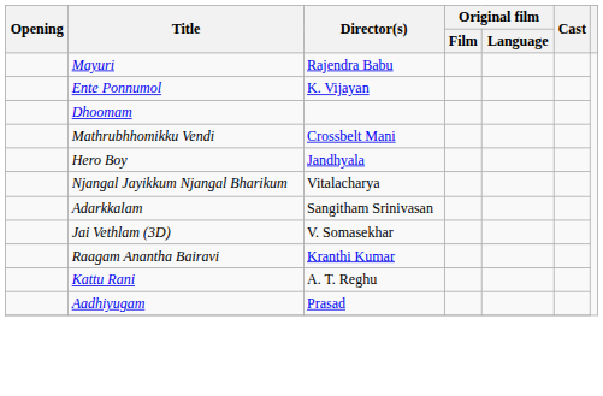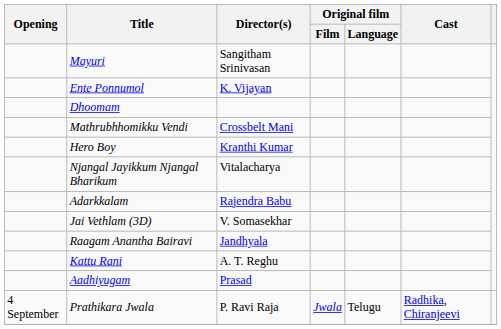Mayuri | Director(s): Rajendra Babu -> Sangitham Srinivasan
Hero Boy | Director(s): Jandhyala -> Kranthi Kumar
Adarkkalam | Director(s): Sangitham Srinivasan -> Rajendra Babu
Raagam Anantha Bairavi | Director(s): Kranthi Kumar -> Jandhyala
+ row: 4 September | Prathikara Jwala | P. Ravi Raja | Jwala | Telugu | Radhika, Chiranjeevi
